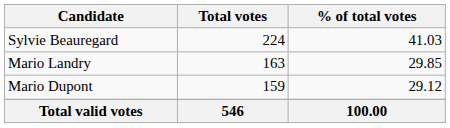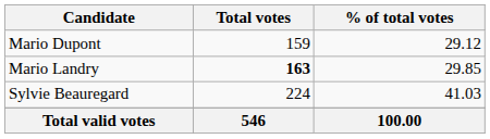rows swapped: Sylvie Beauregard <-> Mario Dupont
Mario Landry | Total votes: normal -> bold
